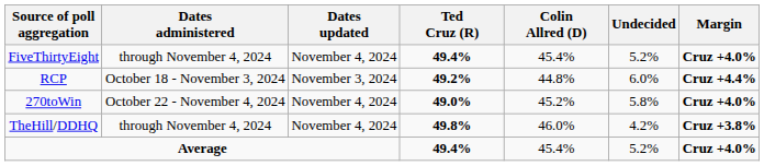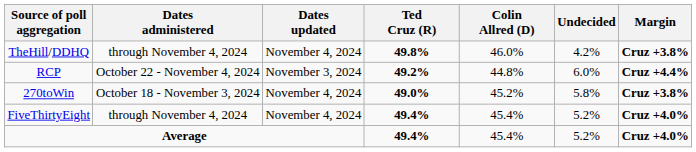rows swapped: FiveThirtyEight <-> TheHill/DDHQ
RCP | Dates administered: October 18 - November 3, 2024 -> October 22 - November 4, 2024
270toWin | Dates administered: October 22 - November 4, 2024 -> October 18 - November 3, 2024
270toWin | Margin: Cruz +4.0% -> Cruz +3.8%
